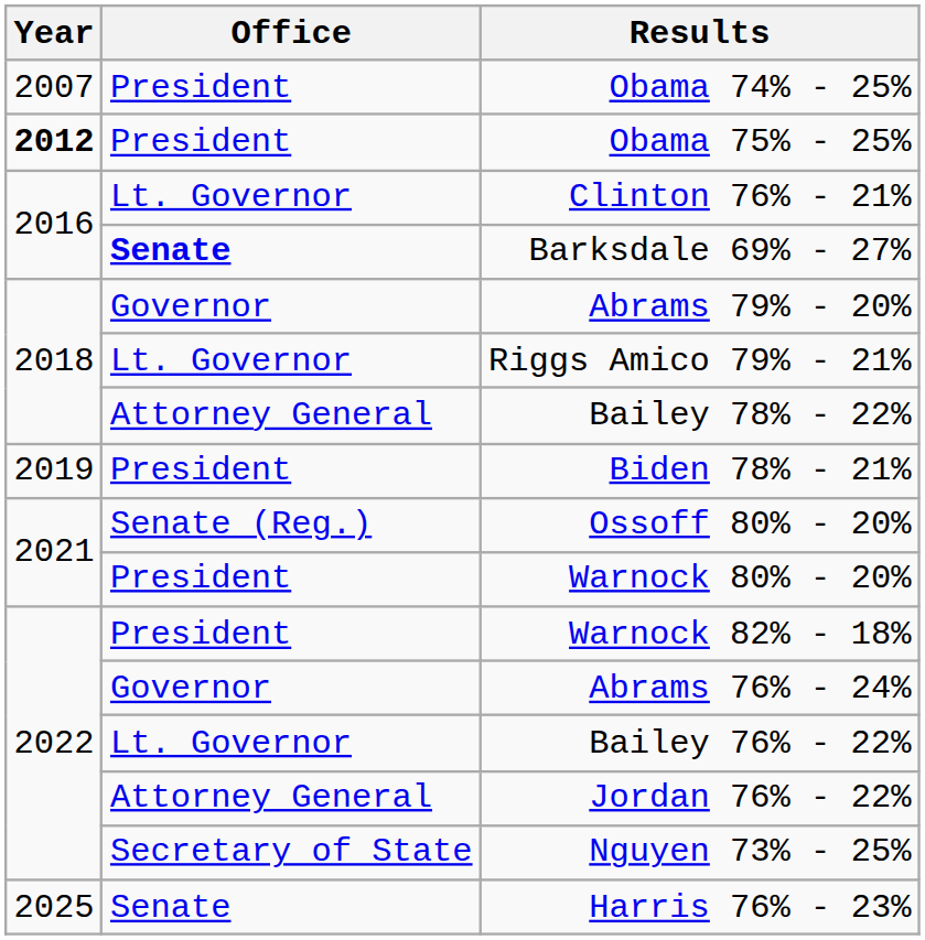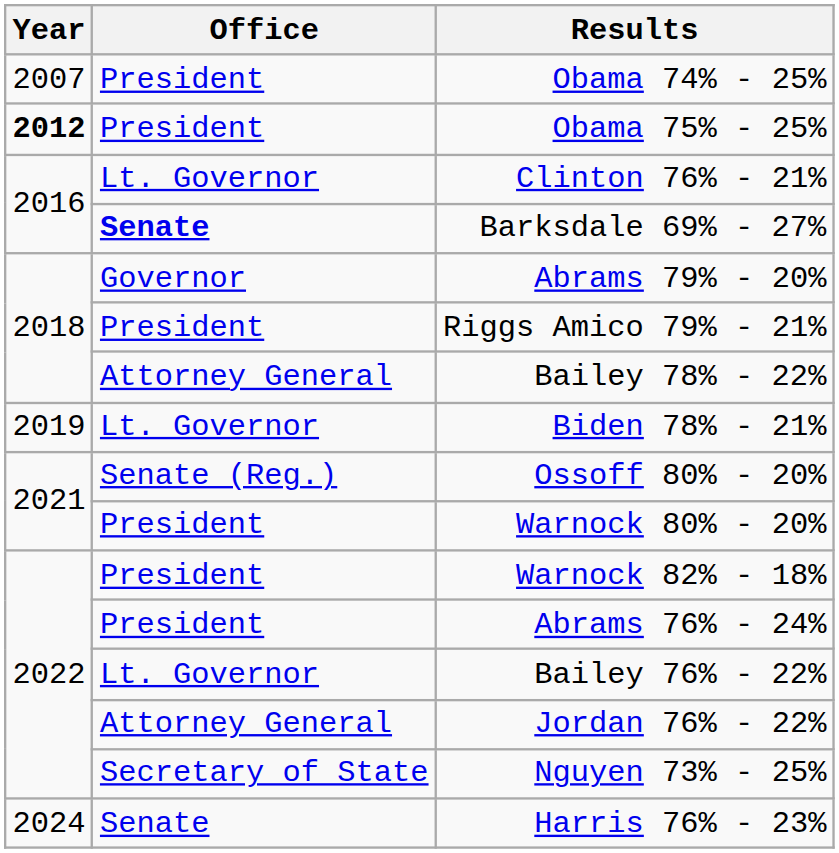Riggs Amico 79% - 21% | Office: Lt. Governor -> President
Biden 78% - 21% | Office: President -> Lt. Governor
Abrams 76% - 24% | Office: Governor -> President
Harris 76% - 23% | Year: 2025 -> 2024
